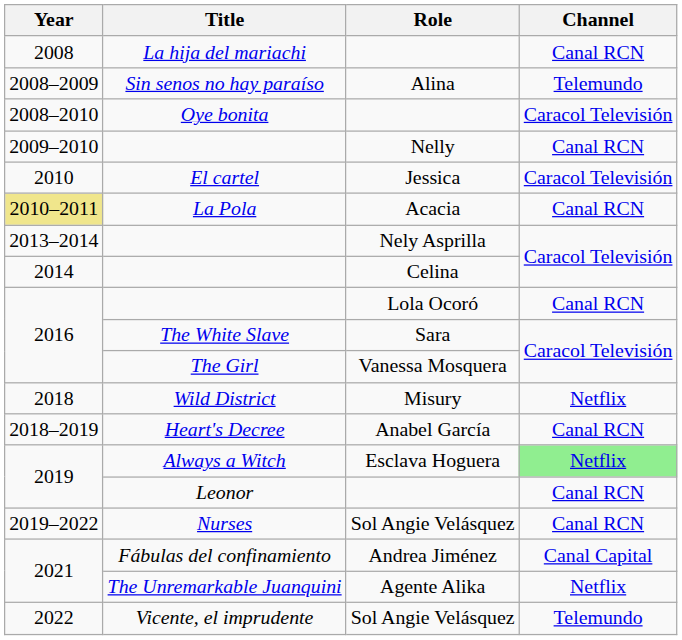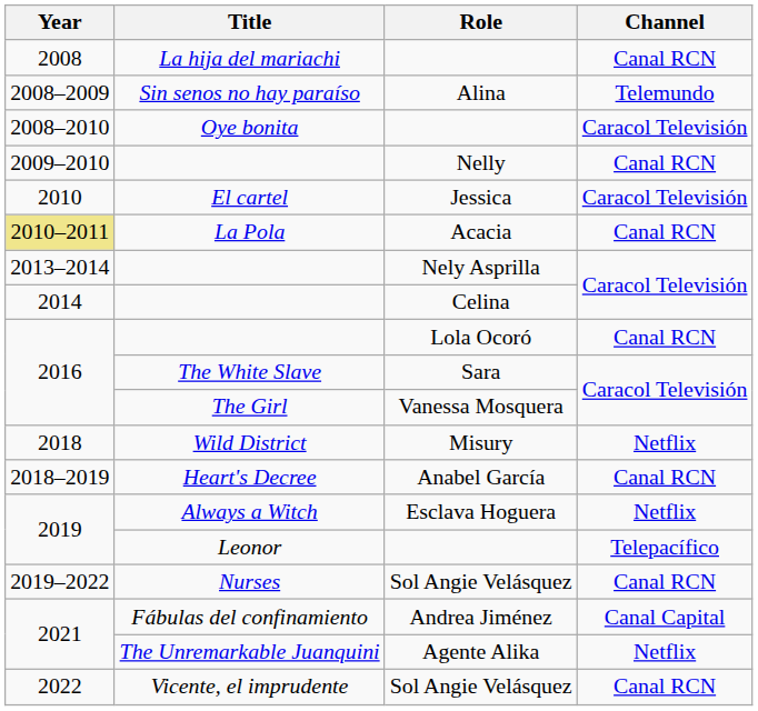Always a Witch | Channel: lightgreen background -> no background
Leonor | Channel: Canal RCN -> Telepacífico
Vicente, el imprudente | Channel: Telemundo -> Canal RCN
